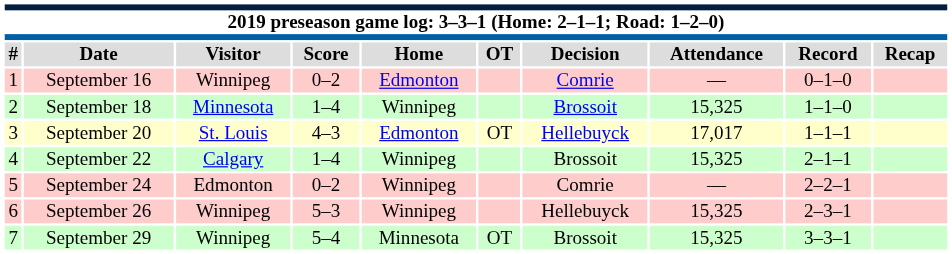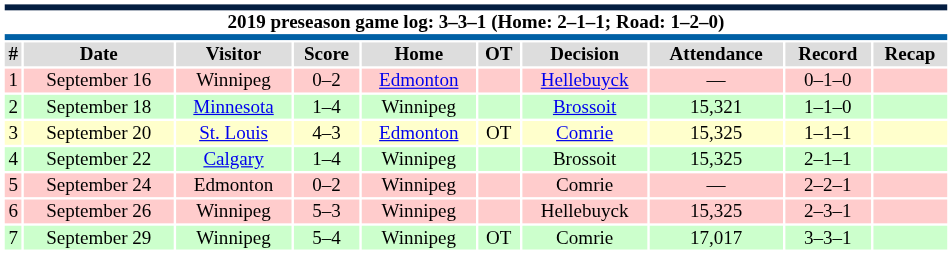September 16 | Decision: Comrie -> Hellebuyck
September 18 | Attendance: 15,325 -> 15,321
September 20 | Decision: Hellebuyck -> Comrie
September 20 | Attendance: 17,017 -> 15,325
September 29 | Home: Minnesota -> Winnipeg
September 29 | Decision: Brossoit -> Comrie
September 29 | Attendance: 15,325 -> 17,017
